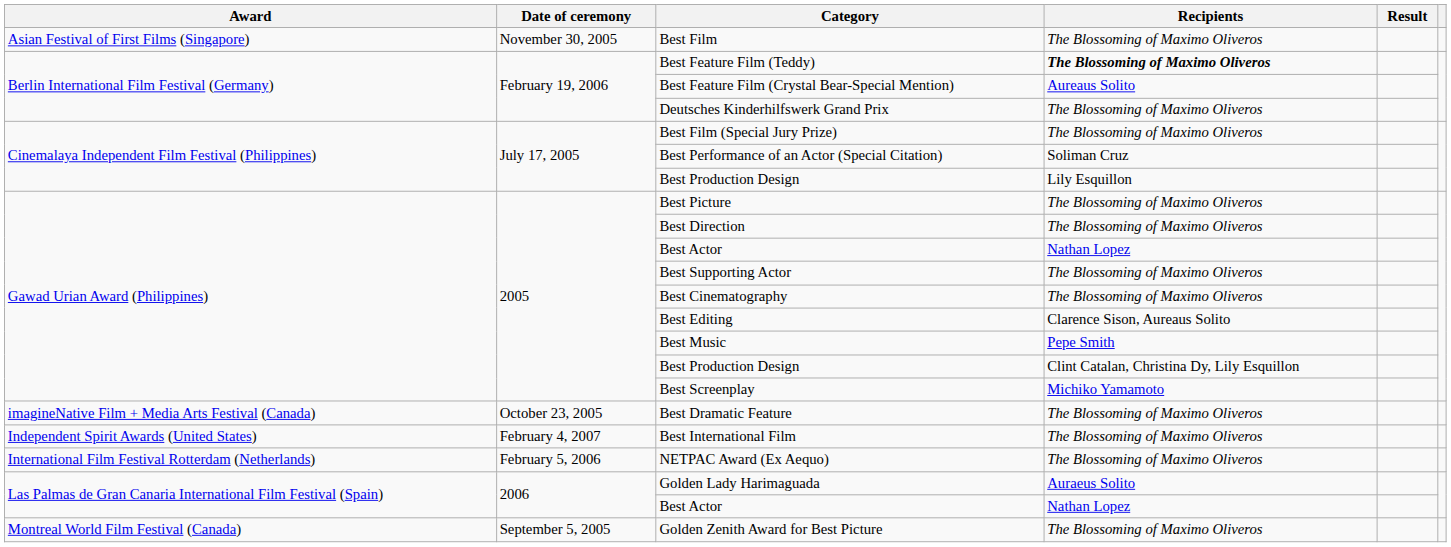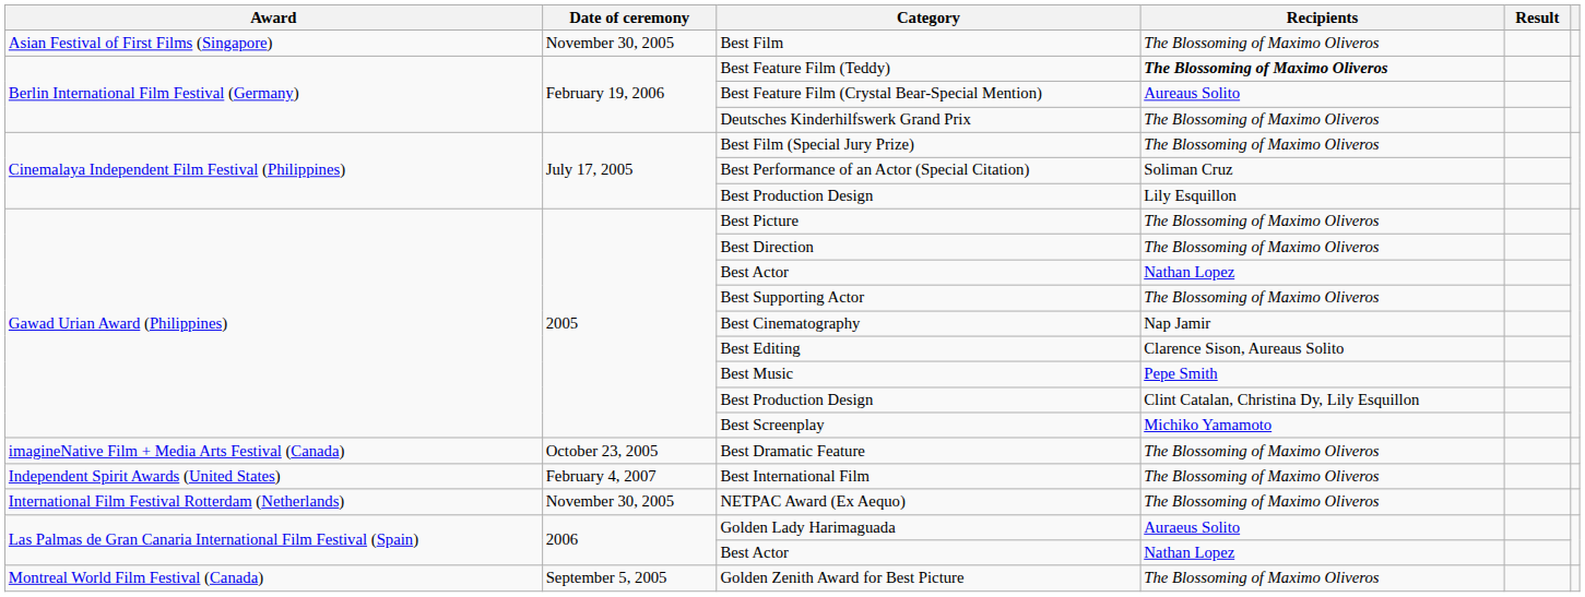Best Cinematography | Recipients: The Blossoming of Maximo Oliveros -> Nap Jamir
NETPAC Award (Ex Aequo) | Date of ceremony: February 5, 2006 -> November 30, 2005
